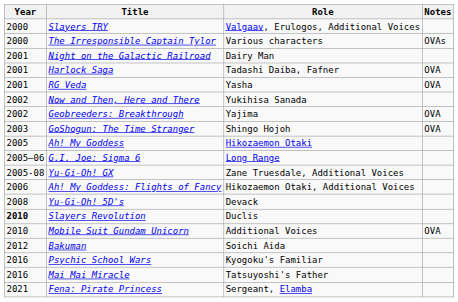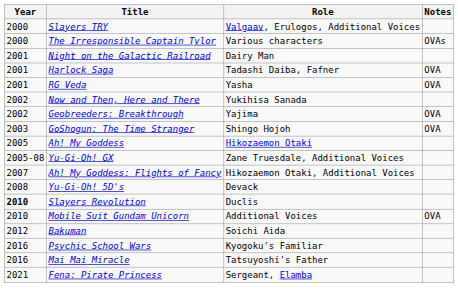- row: 2005–06 | G.I. Joe: Sigma 6 | Long Range
Ah! My Goddess: Flights of Fancy | Year: 2006 -> 2007
